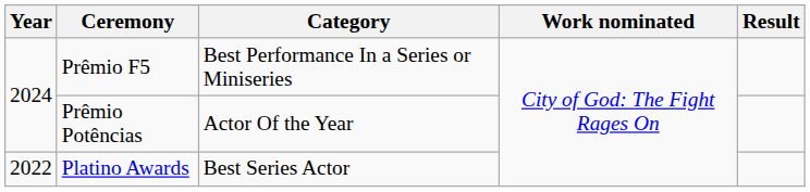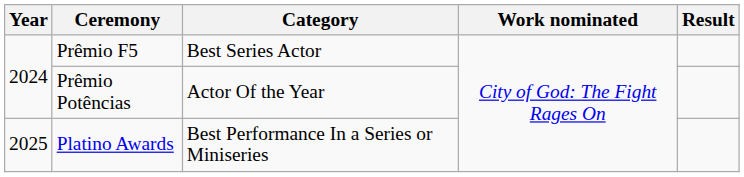Prêmio F5 | Category: Best Performance In a Series or Miniseries -> Best Series Actor
Platino Awards | Year: 2022 -> 2025
Platino Awards | Category: Best Series Actor -> Best Performance In a Series or Miniseries
